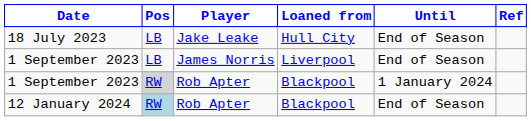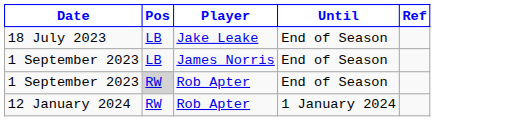- column: Loaned from | Hull City | Liverpool | Blackpool | Blackpool
1 September 2023 / Rob Apter | Until: 1 January 2024 -> End of Season
12 January 2024 | Pos: lightblue background -> no background
12 January 2024 | Until: End of Season -> 1 January 2024
